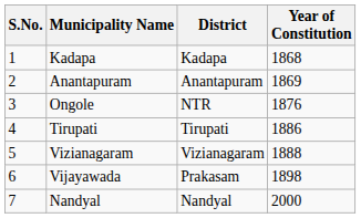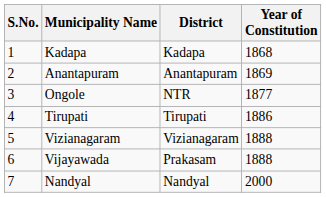Ongole | Year of Constitution: 1876 -> 1877
Vijayawada | Year of Constitution: 1898 -> 1888
